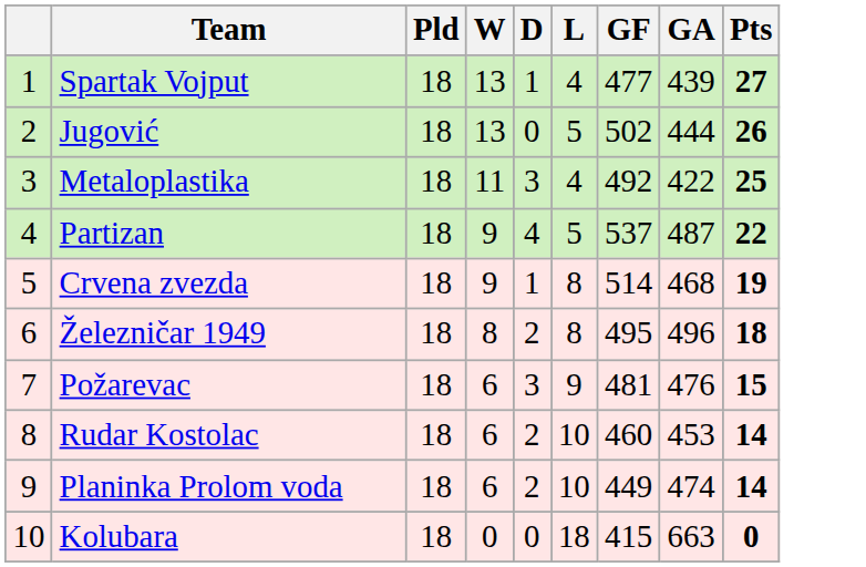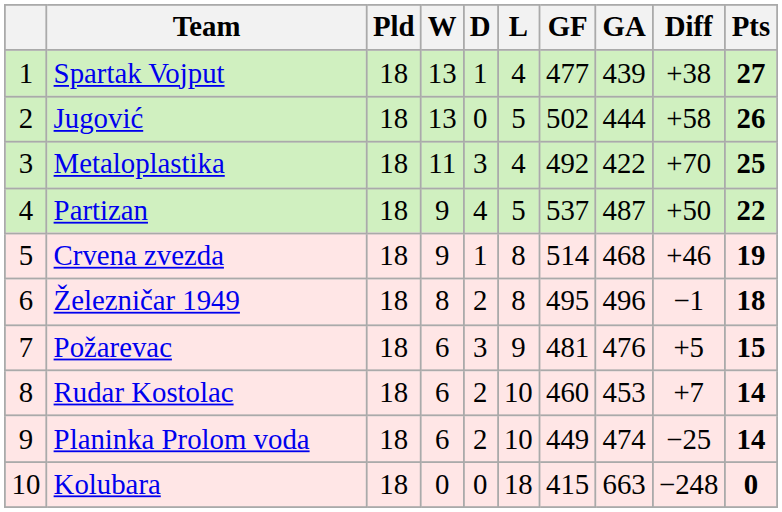+ column: Diff | +38 | +58 | +70 | +50 | +46 | −1 | +5 | +7 | −25 | −248
